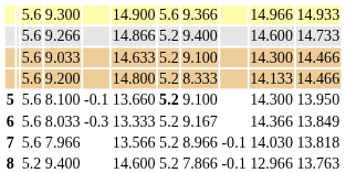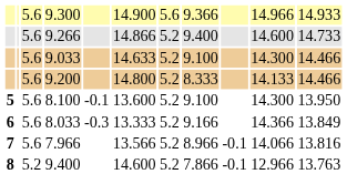8.100 | column 6: 13.660 -> 13.600
8.100 | column 7: bold -> normal
8.033 | column 8: 9.167 -> 9.166
7.966 | column 10: 14.030 -> 14.066
7.966 | column 11: 13.818 -> 13.816
